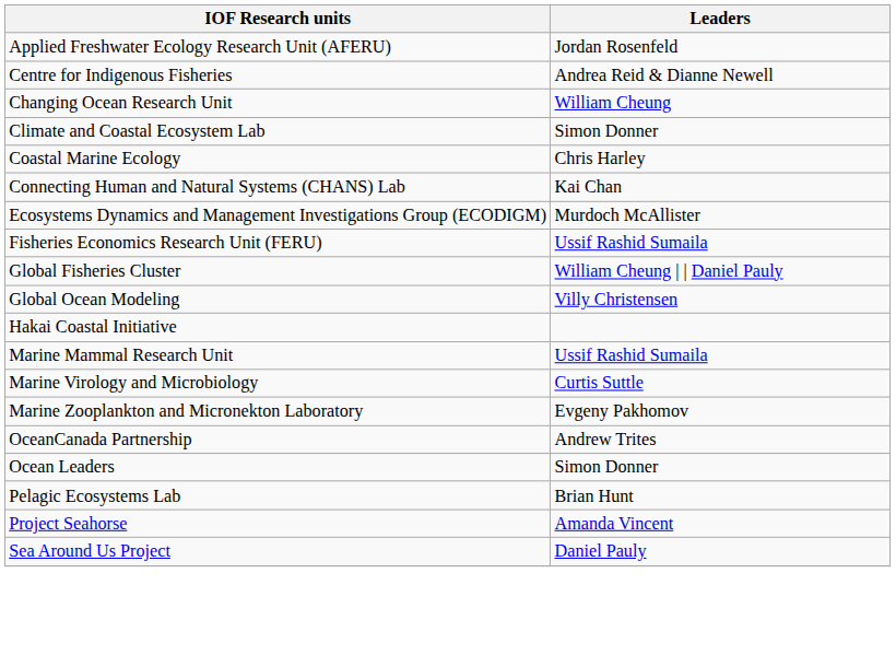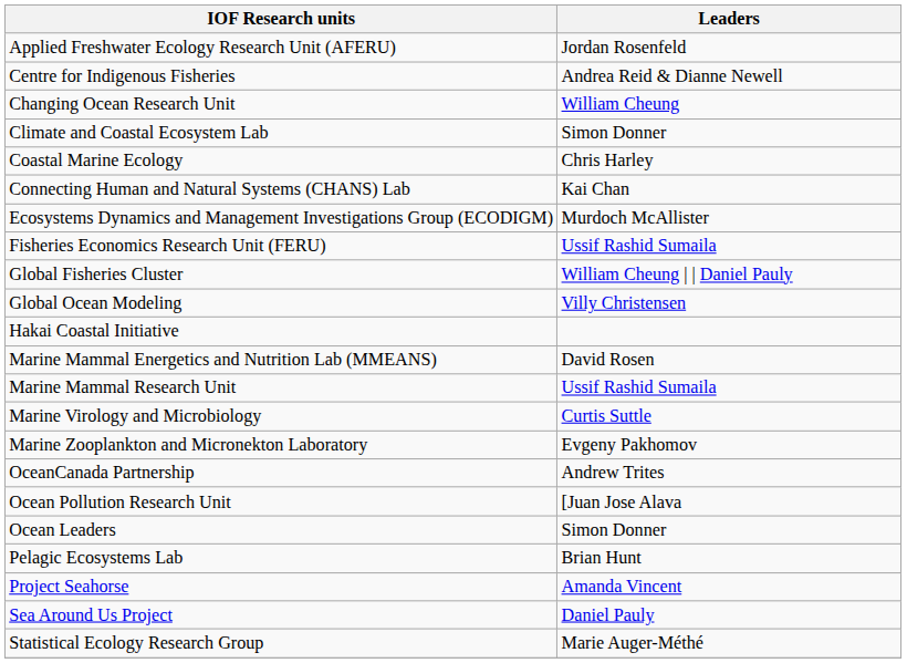+ row: Marine Mammal Energetics and Nutrition Lab (MMEANS) | David Rosen
+ row: Ocean Pollution Research Unit | [Juan Jose Alava
+ row: Statistical Ecology Research Group | Marie Auger-Méthé
